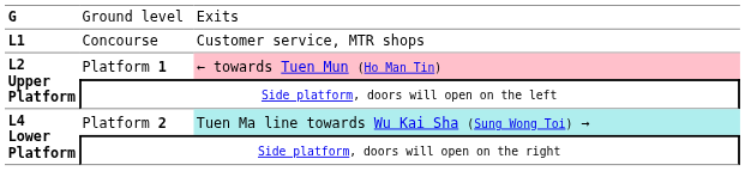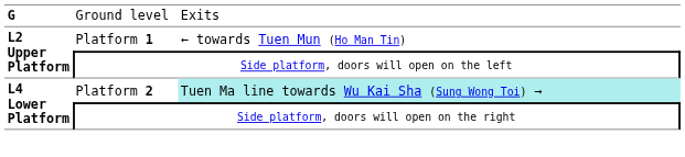- row: L1 | Concourse | Customer service, MTR shops
Platform 1 | column 3: pink background -> no background
